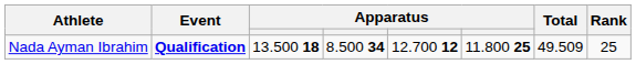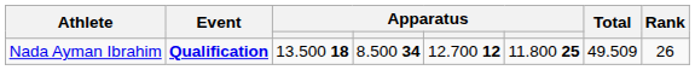Nada Ayman Ibrahim | Rank: 25 -> 26
